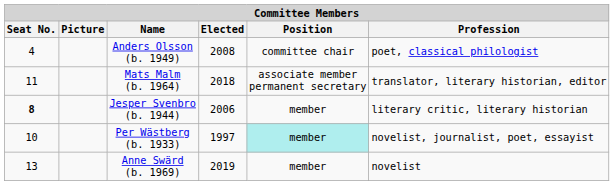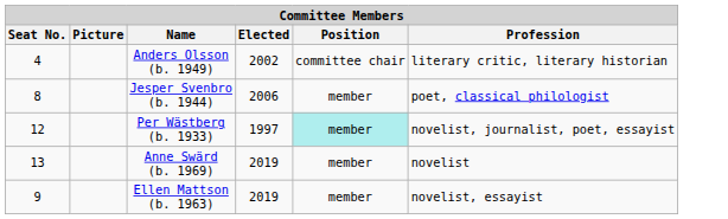Anders Olsson (b. 1949) | Elected: 2008 -> 2002
Anders Olsson (b. 1949) | Profession: poet, classical philologist -> literary critic, literary historian
- row: 11 | Mats Malm (b. 1964) | 2018 | associate member permanent secretary | translator, literary historian, editor
Jesper Svenbro (b. 1944) | Seat No.: bold -> normal
Jesper Svenbro (b. 1944) | Profession: literary critic, literary historian -> poet, classical philologist
Per Wästberg (b. 1933) | Seat No.: 10 -> 12
+ row: 9 | Ellen Mattson (b. 1963) | 2019 | member | novelist, essayist
